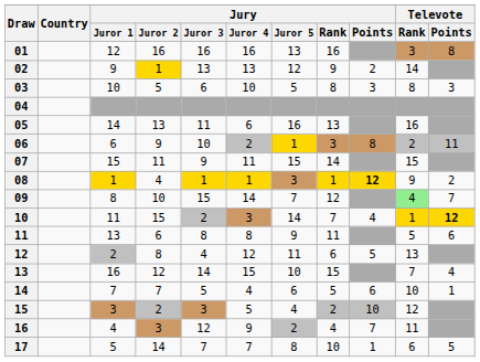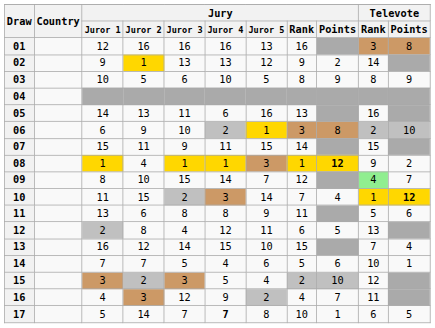03 | Jury / Points: 3 -> 9
03 | Televote / Points: 3 -> 9
06 | Televote / Points: 11 -> 10
17 | Jury / Juror 4: normal -> bold
